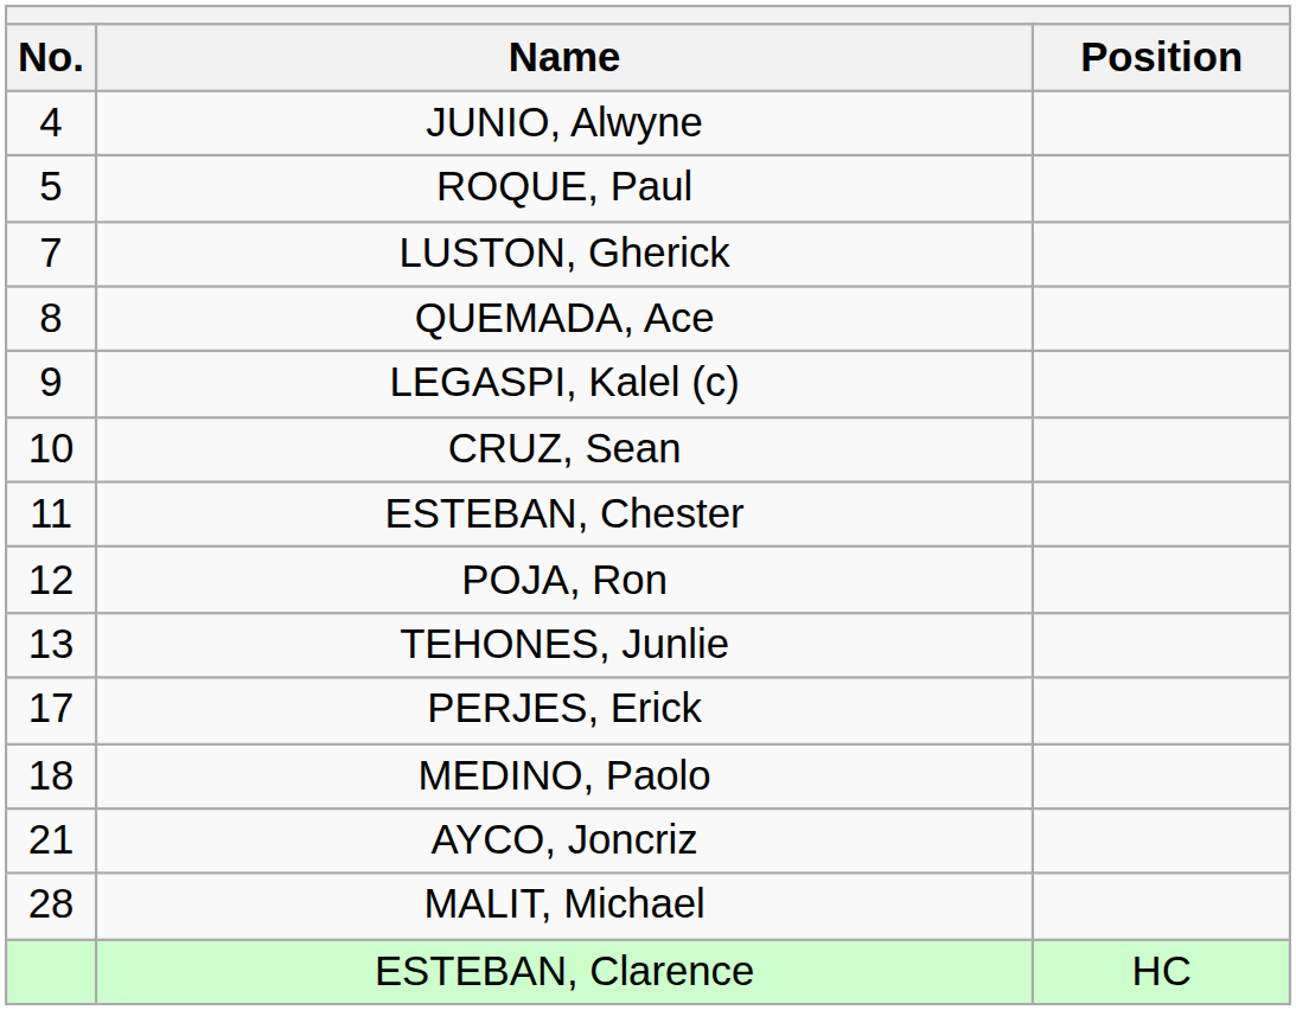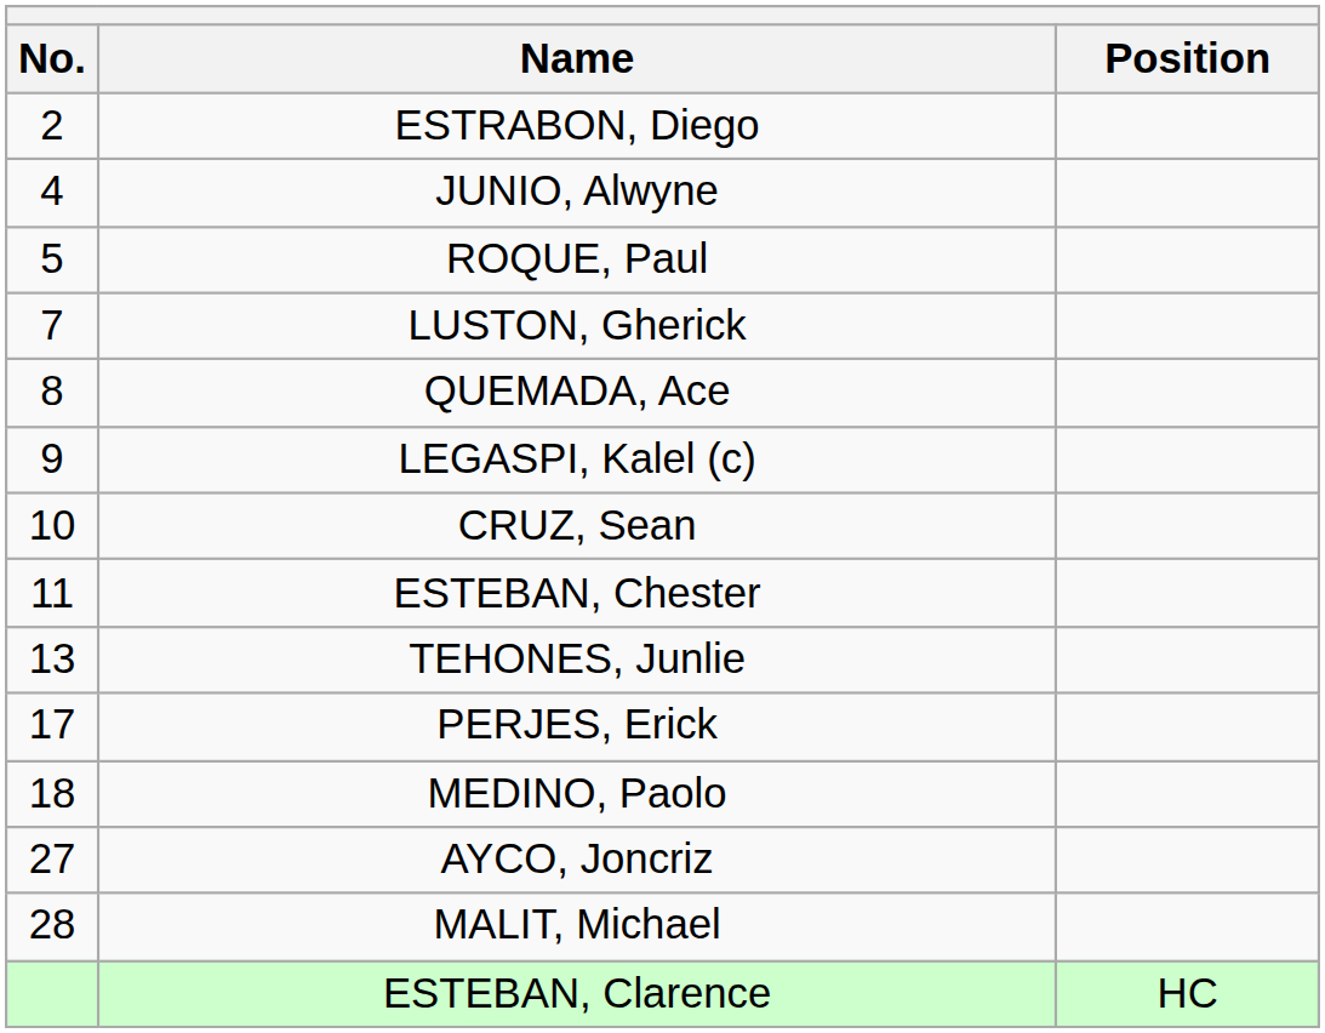+ row: 2 | ESTRABON, Diego
- row: 12 | POJA, Ron
AYCO, Joncriz | No.: 21 -> 27
